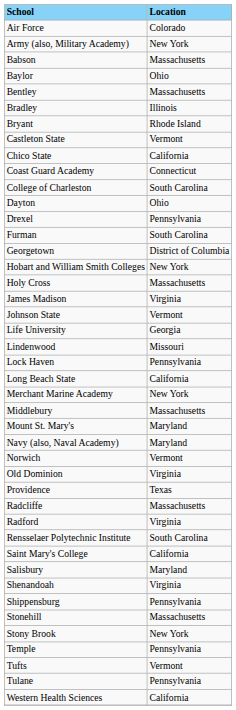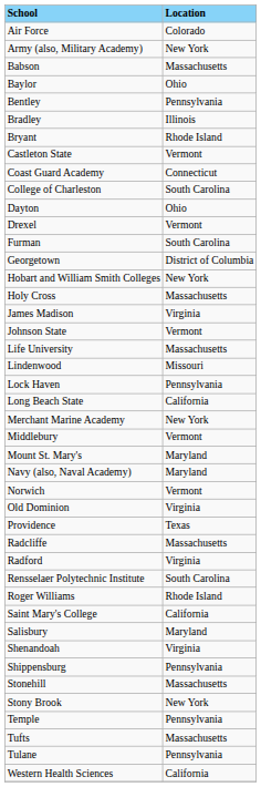Bentley | Location: Massachusetts -> Pennsylvania
- row: Chico State | California
Drexel | Location: Pennsylvania -> Vermont
Life University | Location: Georgia -> Massachusetts
Middlebury | Location: Massachusetts -> Vermont
+ row: Roger Williams | Rhode Island
Tufts | Location: Vermont -> Massachusetts
